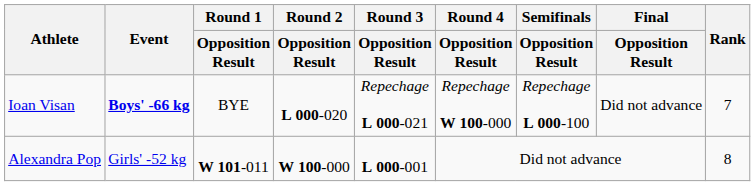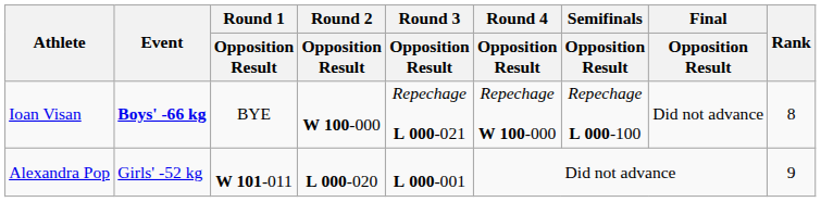Ioan Visan | Round 2 / Opposition Result: L 000-020 -> W 100-000
Ioan Visan | Rank: 7 -> 8
Alexandra Pop | Round 2 / Opposition Result: W 100-000 -> L 000-020
Alexandra Pop | Rank: 8 -> 9
